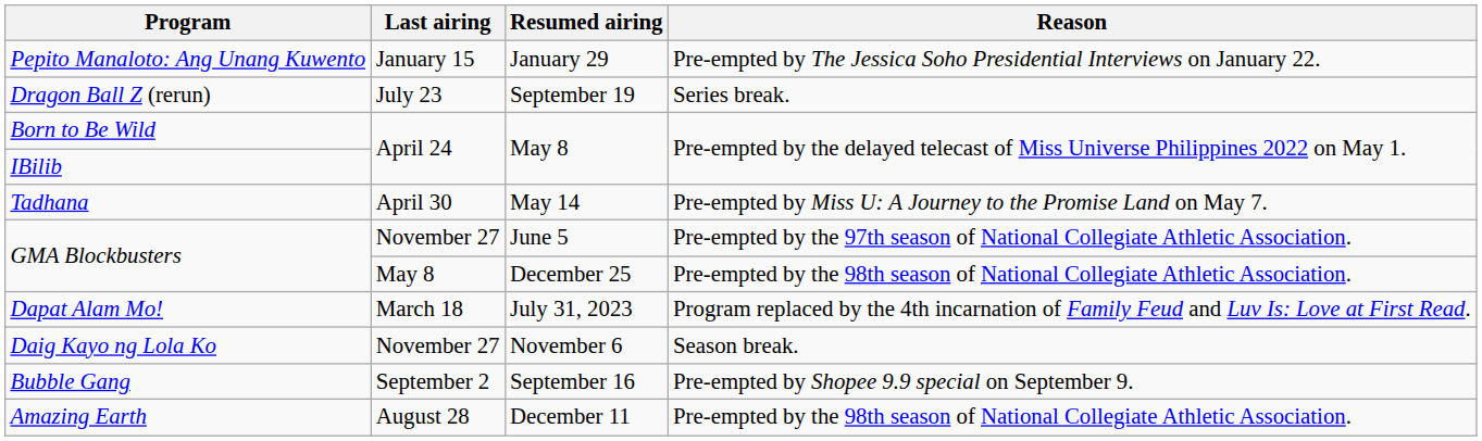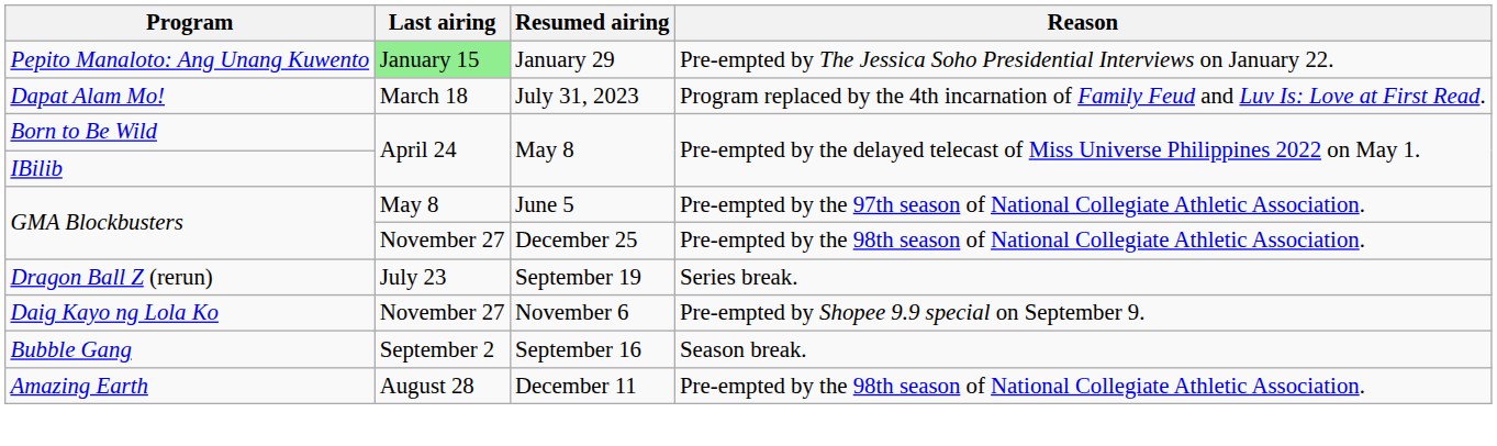Pepito Manaloto: Ang Unang Kuwento | Last airing: no background -> lightgreen background
rows swapped: Dapat Alam Mo! <-> Dragon Ball Z (rerun)
- row: Tadhana | April 30 | May 14 | Pre-empted by Miss U: A Journey to the Promise Land on May 7.
GMA Blockbusters / June 5 | Last airing: November 27 -> May 8
GMA Blockbusters / December 25 | Last airing: May 8 -> November 27
Daig Kayo ng Lola Ko | Reason: Season break. -> Pre-empted by Shopee 9.9 special on September 9.
Bubble Gang | Reason: Pre-empted by Shopee 9.9 special on September 9. -> Season break.
